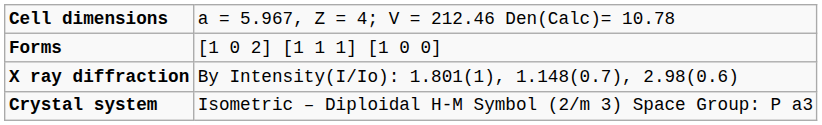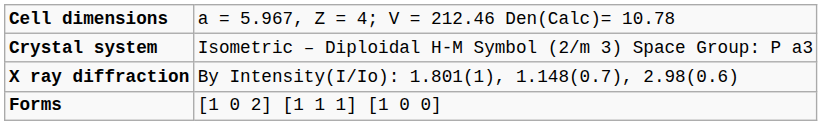rows swapped: Crystal system <-> Forms
